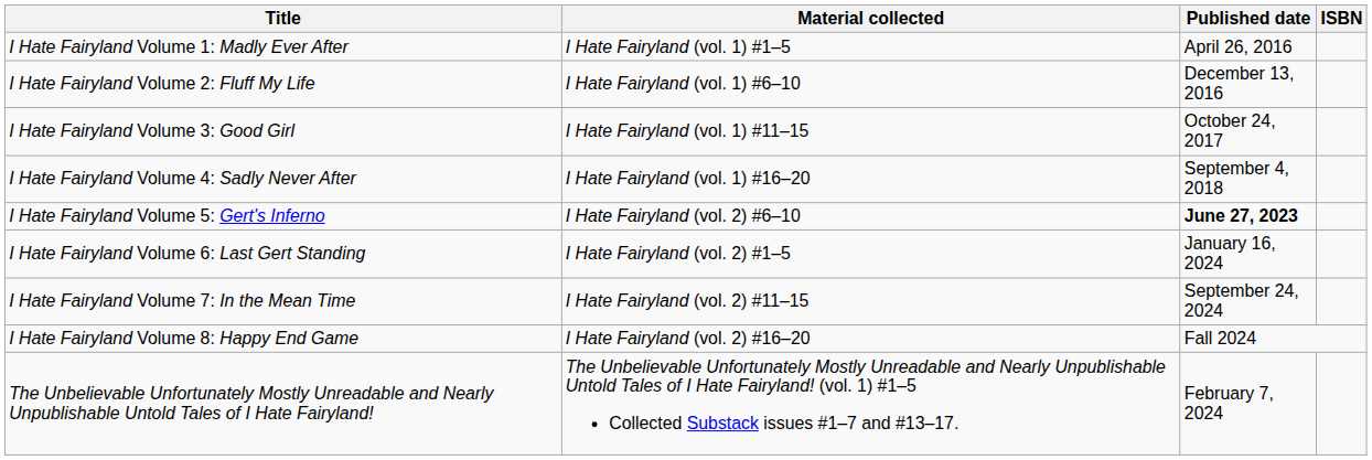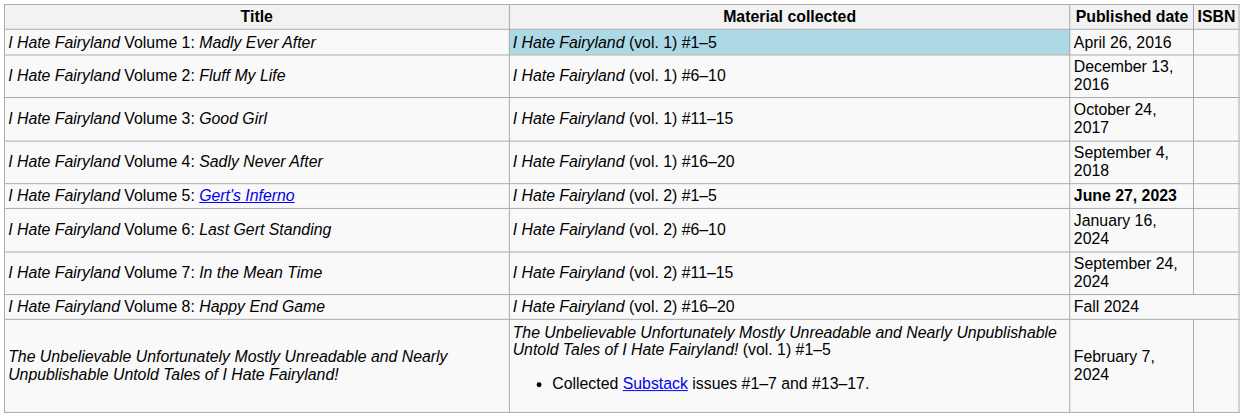I Hate Fairyland Volume 1: Madly Ever After | Material collected: no background -> lightblue background
I Hate Fairyland Volume 5: Gert's Inferno | Material collected: I Hate Fairyland (vol. 2) #6–10 -> I Hate Fairyland (vol. 2) #1–5
I Hate Fairyland Volume 6: Last Gert Standing | Material collected: I Hate Fairyland (vol. 2) #1–5 -> I Hate Fairyland (vol. 2) #6–10
